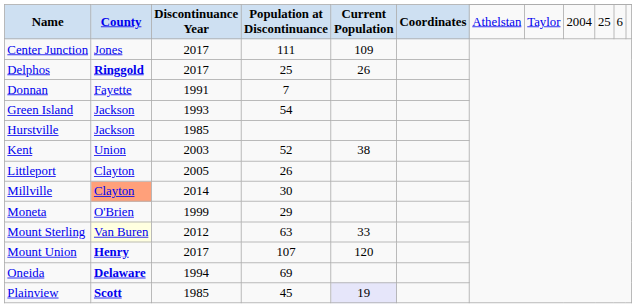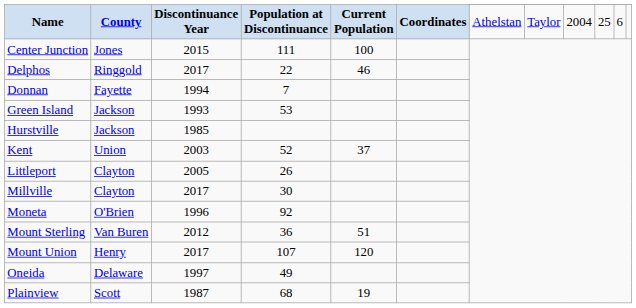Center Junction | Discontinuance Year: 2017 -> 2015
Center Junction | Current Population: 109 -> 100
Delphos | County: bold -> normal
Delphos | Population at Discontinuance: 25 -> 22
Delphos | Current Population: 26 -> 46
Donnan | Discontinuance Year: 1991 -> 1994
Green Island | Population at Discontinuance: 54 -> 53
Kent | Current Population: 38 -> 37
Millville | County: lightsalmon background -> no background
Millville | Discontinuance Year: 2014 -> 2017
Moneta | Discontinuance Year: 1999 -> 1996
Moneta | Population at Discontinuance: 29 -> 92
Mount Sterling | County: lightyellow background -> no background
Mount Sterling | Population at Discontinuance: 63 -> 36
Mount Sterling | Current Population: 33 -> 51
Mount Union | County: bold -> normal
Oneida | County: bold -> normal
Oneida | Discontinuance Year: 1994 -> 1997
Oneida | Population at Discontinuance: 69 -> 49
Plainview | County: bold -> normal
Plainview | Discontinuance Year: 1985 -> 1987
Plainview | Population at Discontinuance: 45 -> 68
Plainview | Current Population: lavender background -> no background
